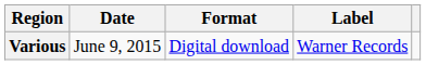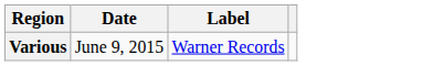- column: Format | Digital download
